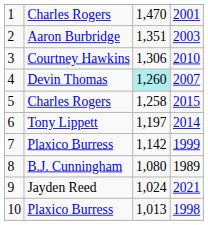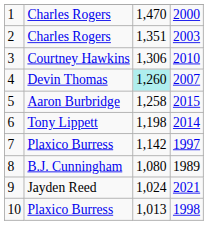1 | column 4: 2001 -> 2000
2 | column 2: Aaron Burbridge -> Charles Rogers
5 | column 2: Charles Rogers -> Aaron Burbridge
6 | column 3: 1,197 -> 1,198
7 | column 4: 1999 -> 1997
